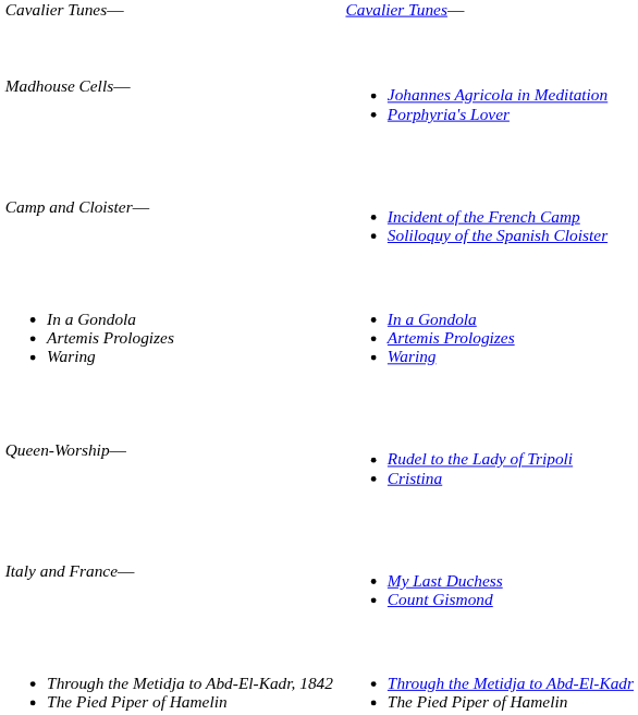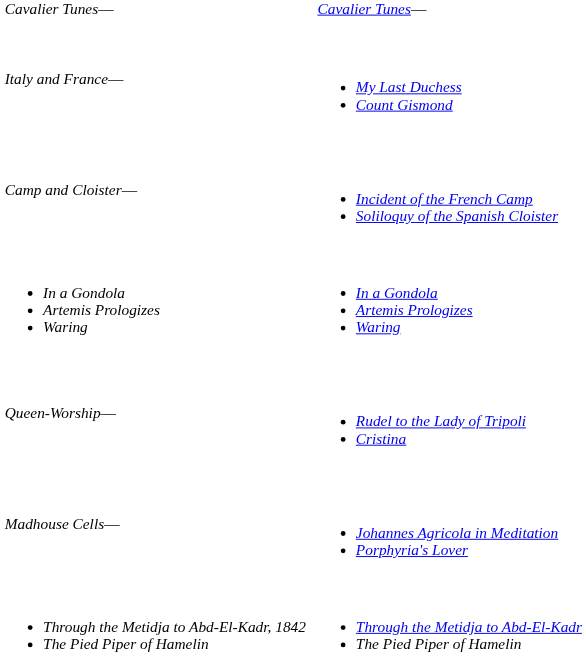rows swapped: Italy and France— <-> Madhouse Cells—
